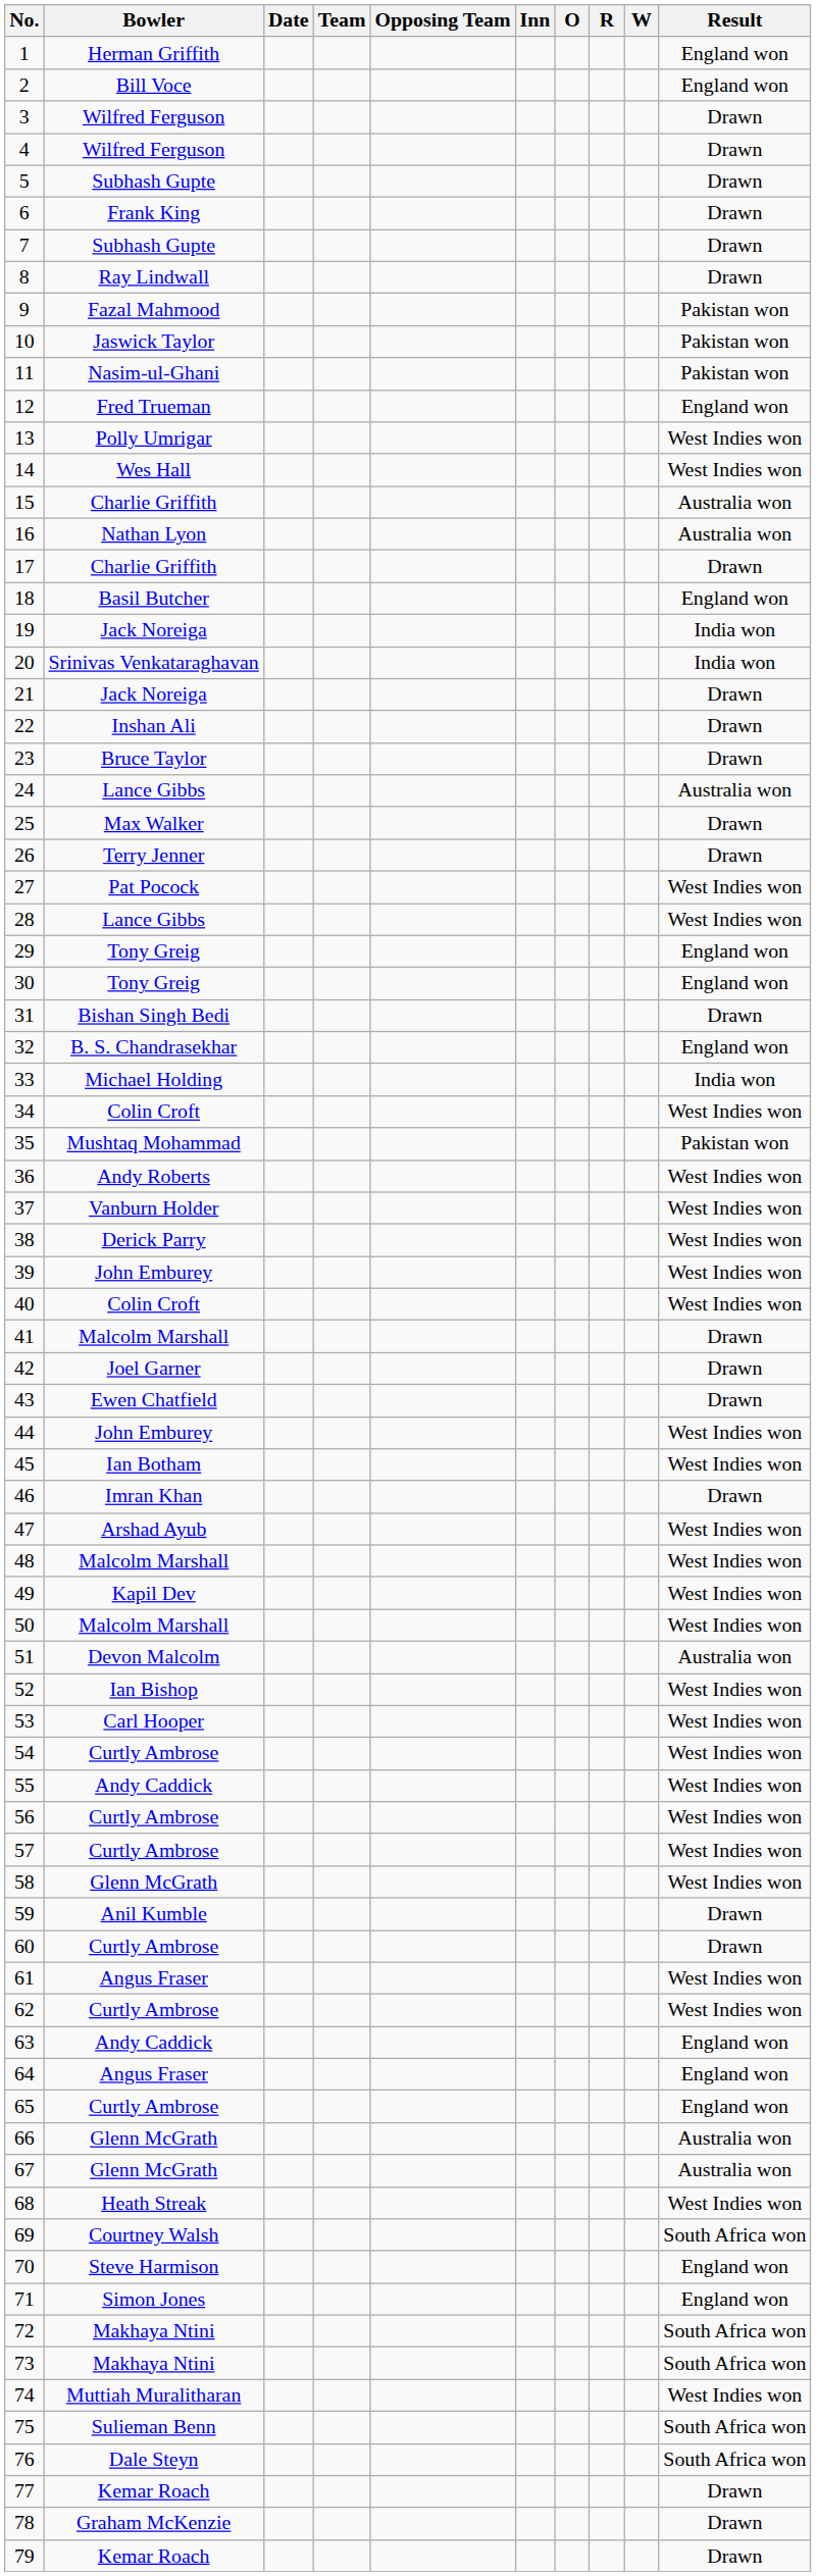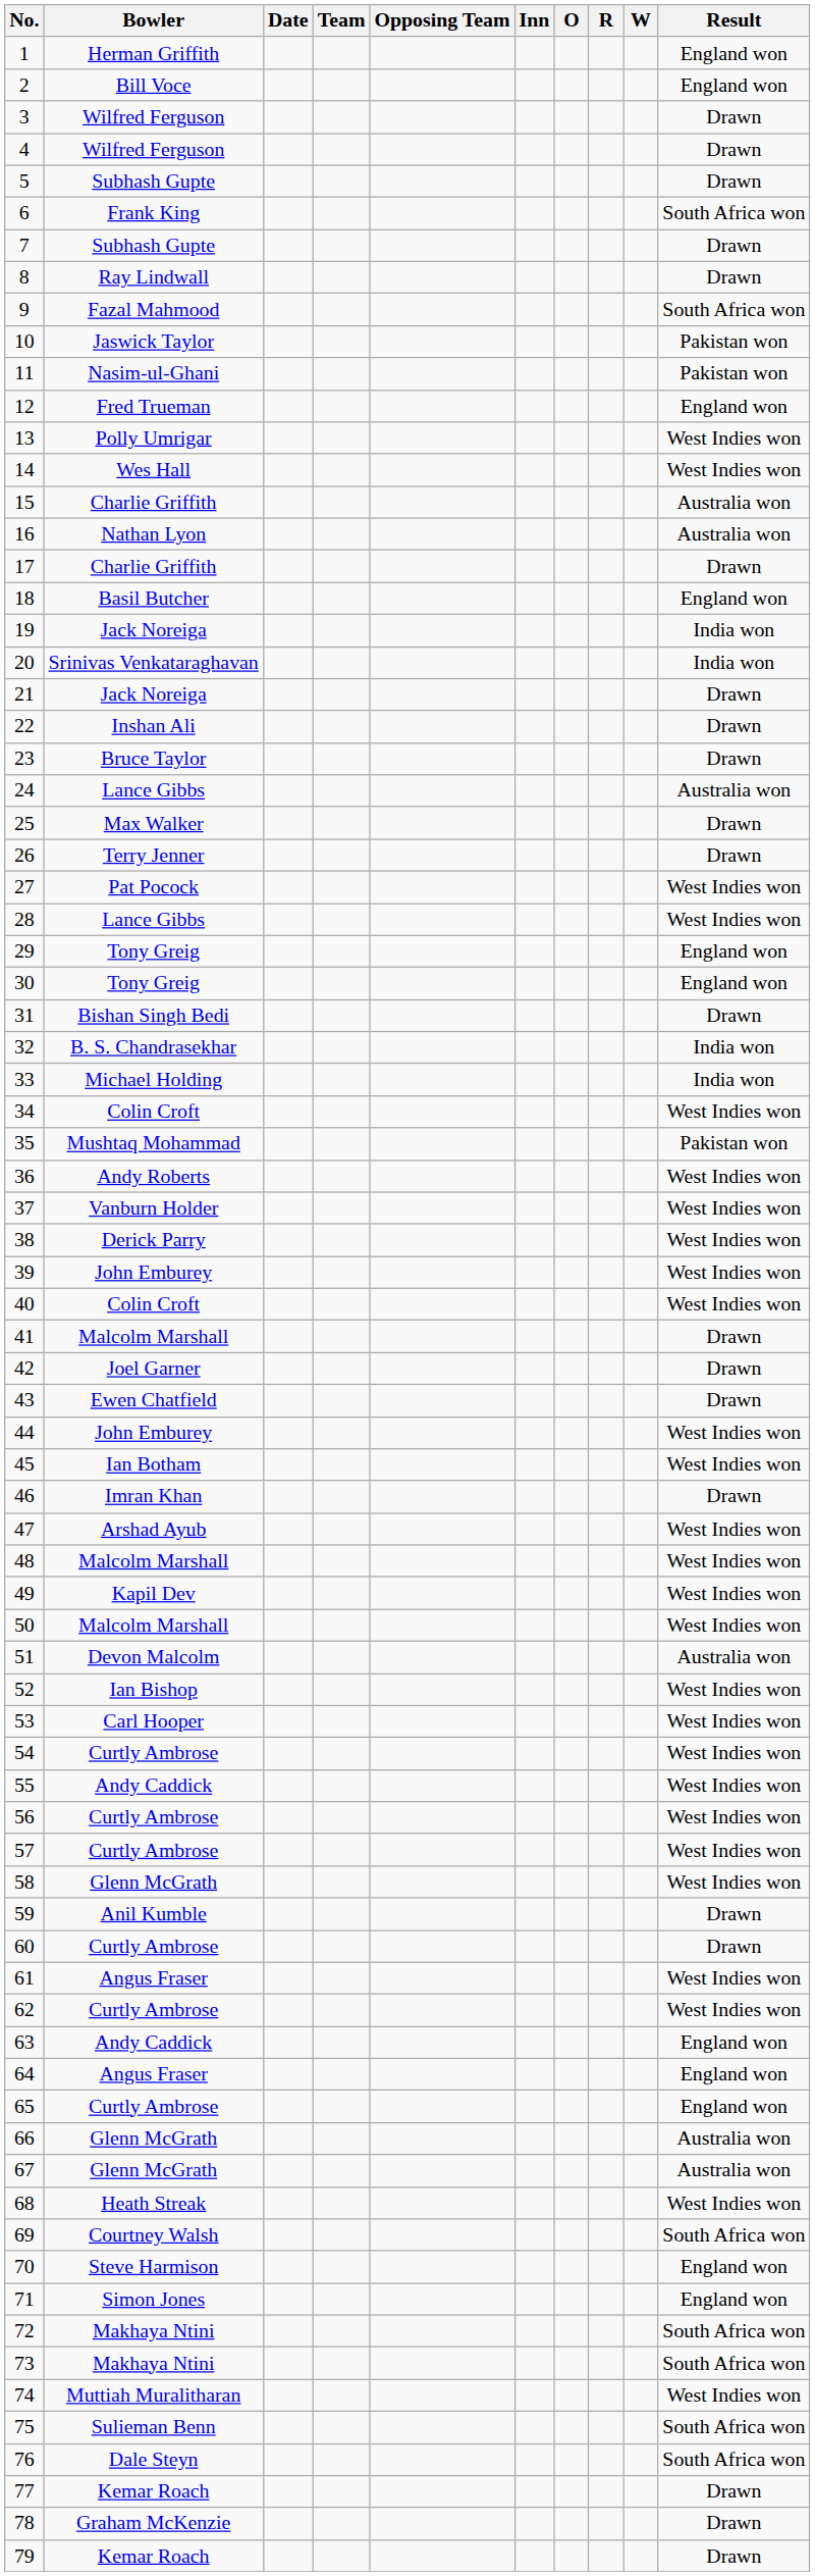6 | Result: Drawn -> South Africa won
9 | Result: Pakistan won -> South Africa won
32 | Result: England won -> India won
